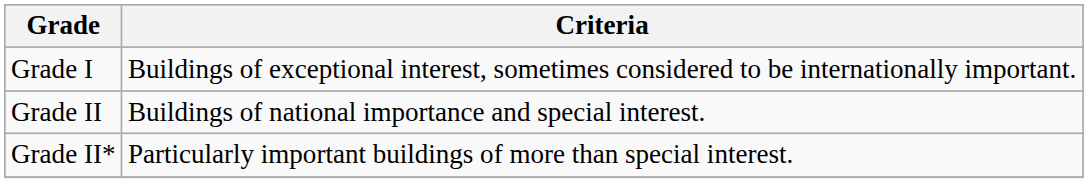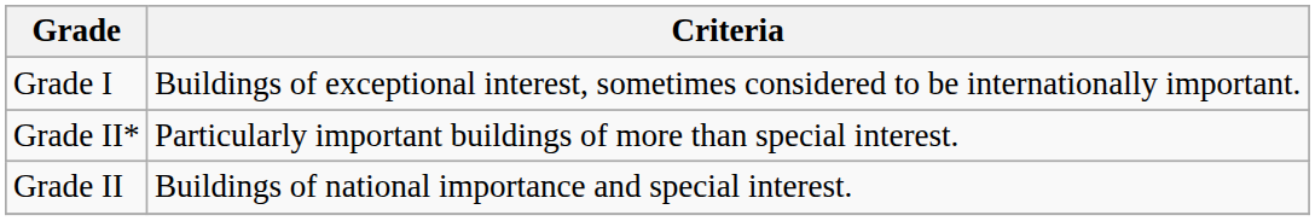rows swapped: Grade II* <-> Grade II
